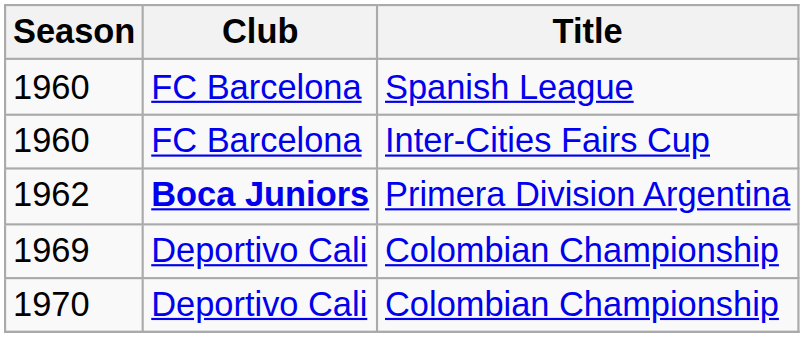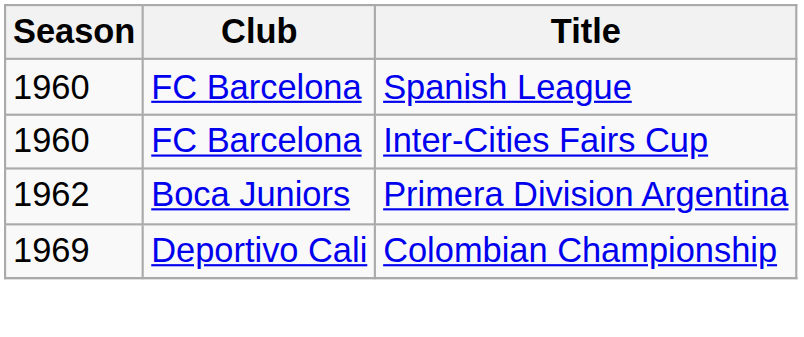1962 | Club: bold -> normal
- row: 1970 | Deportivo Cali | Colombian Championship
